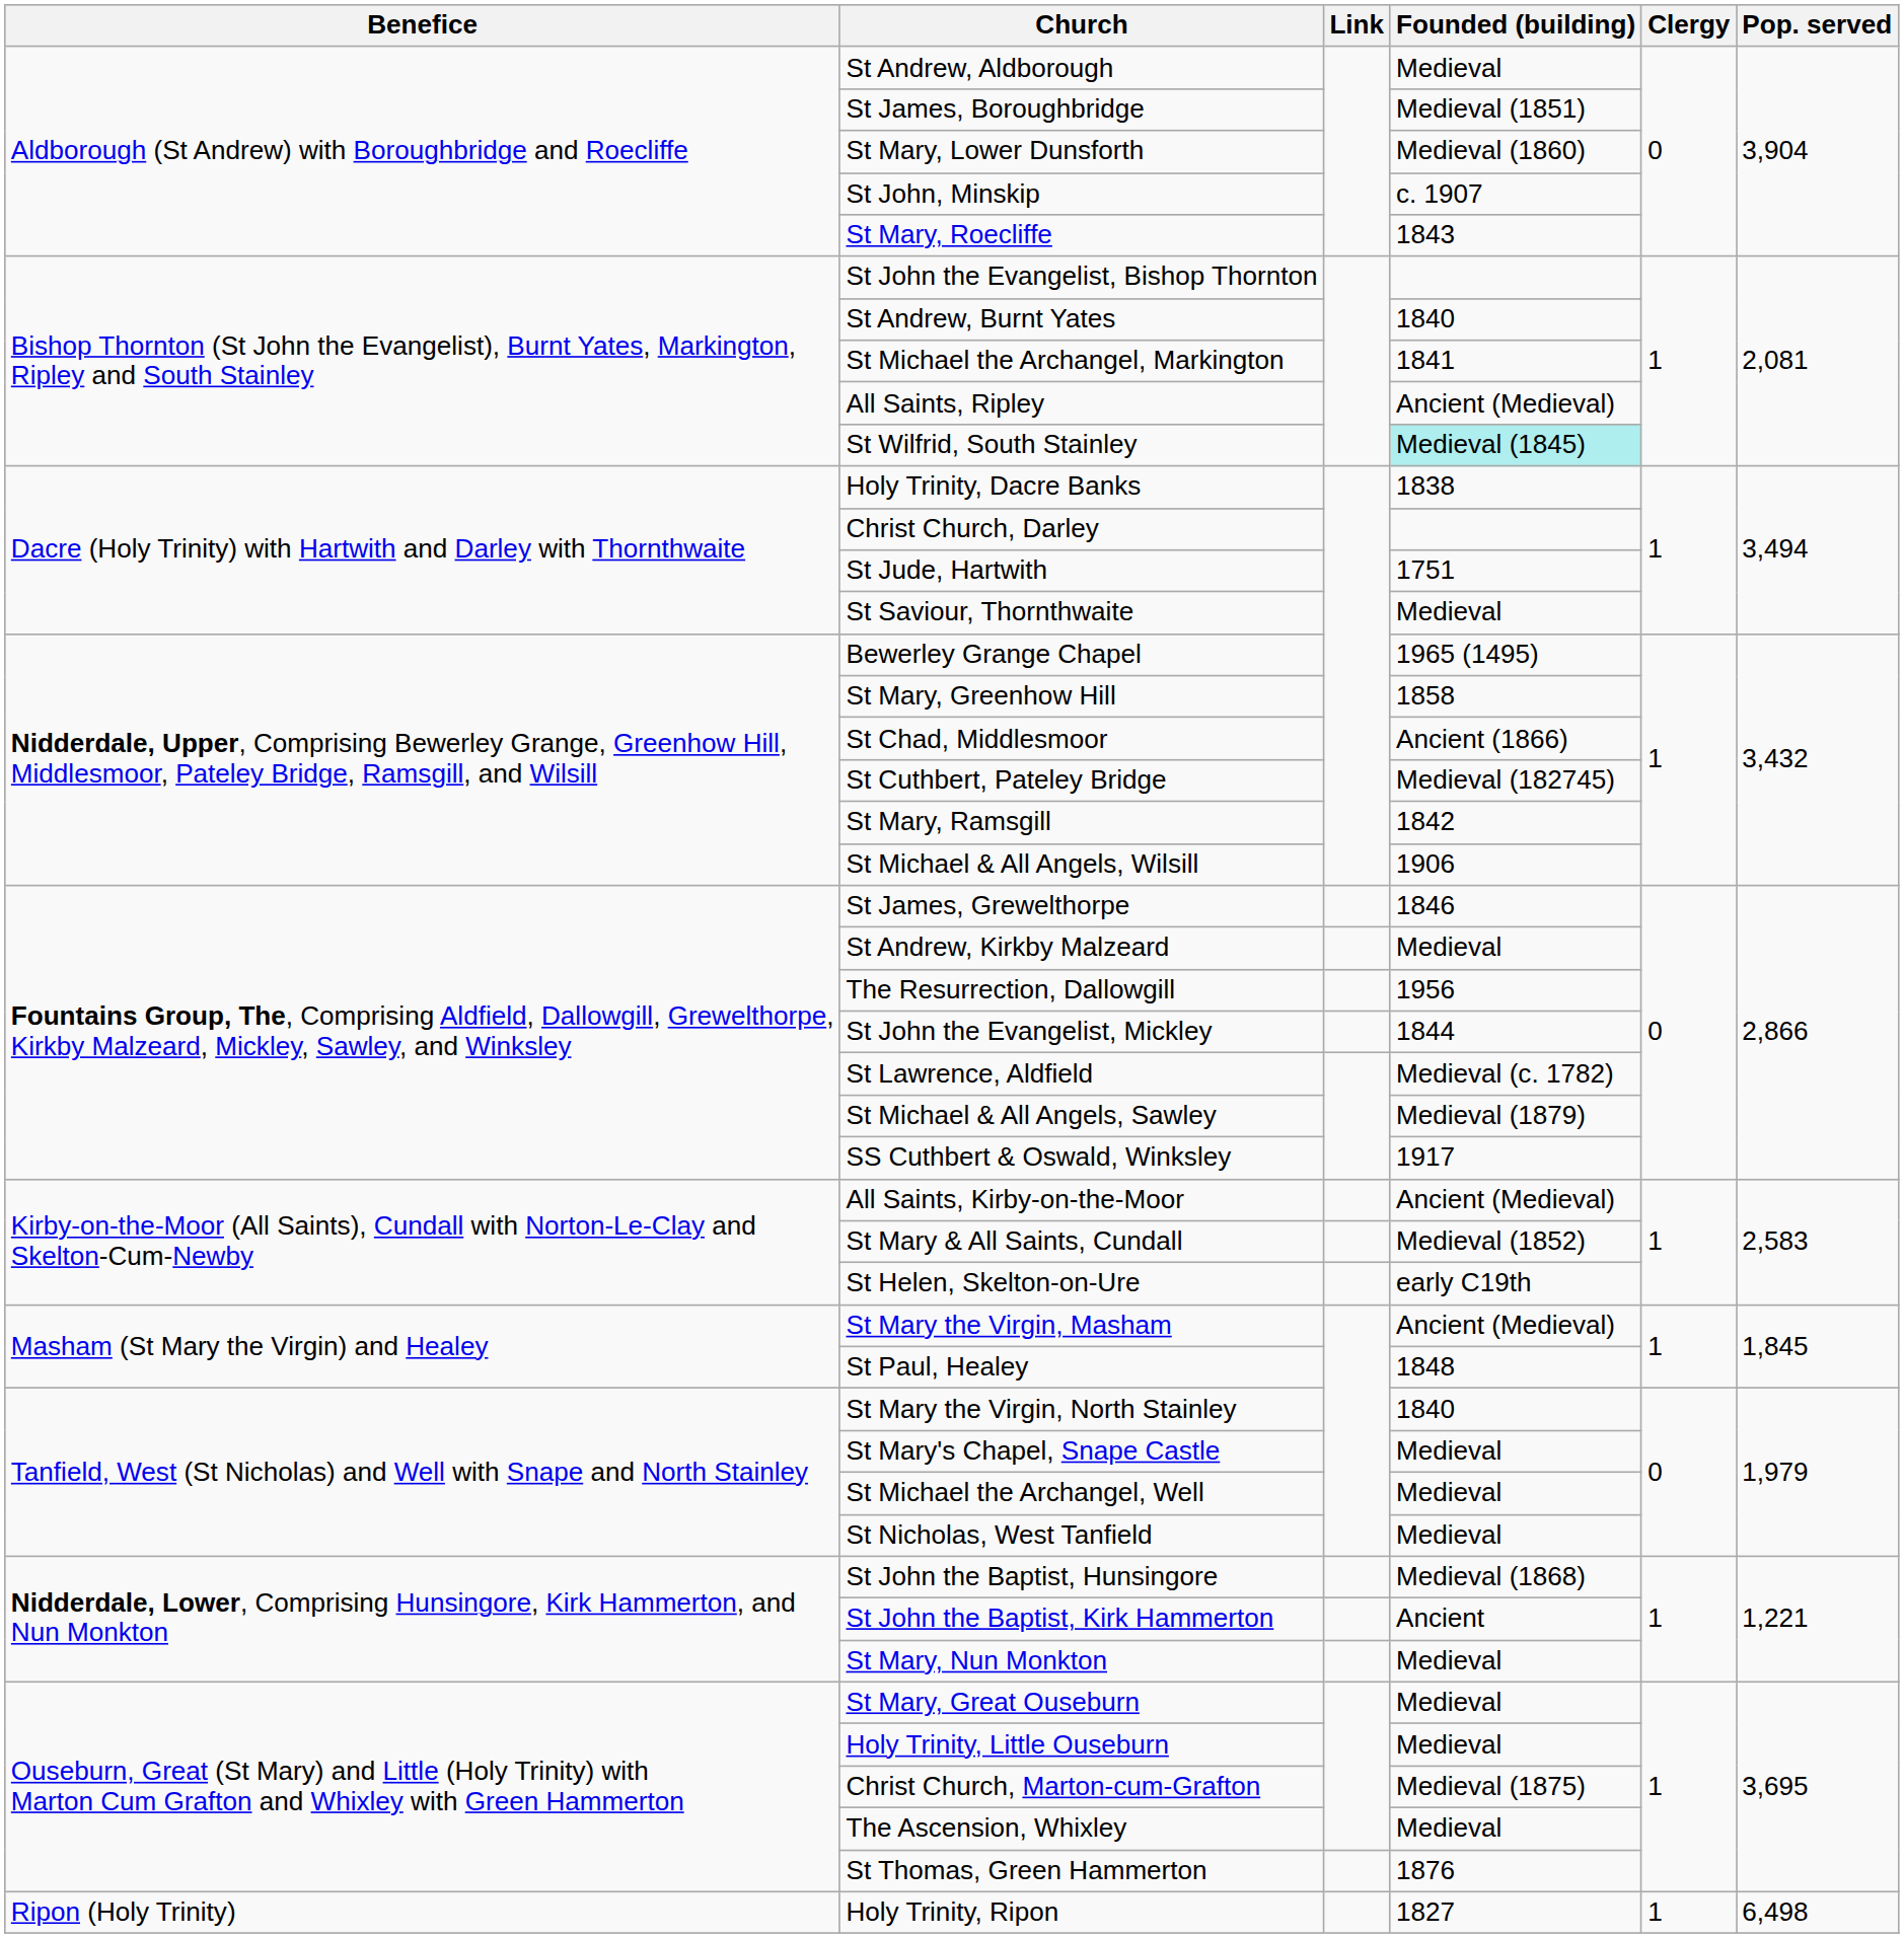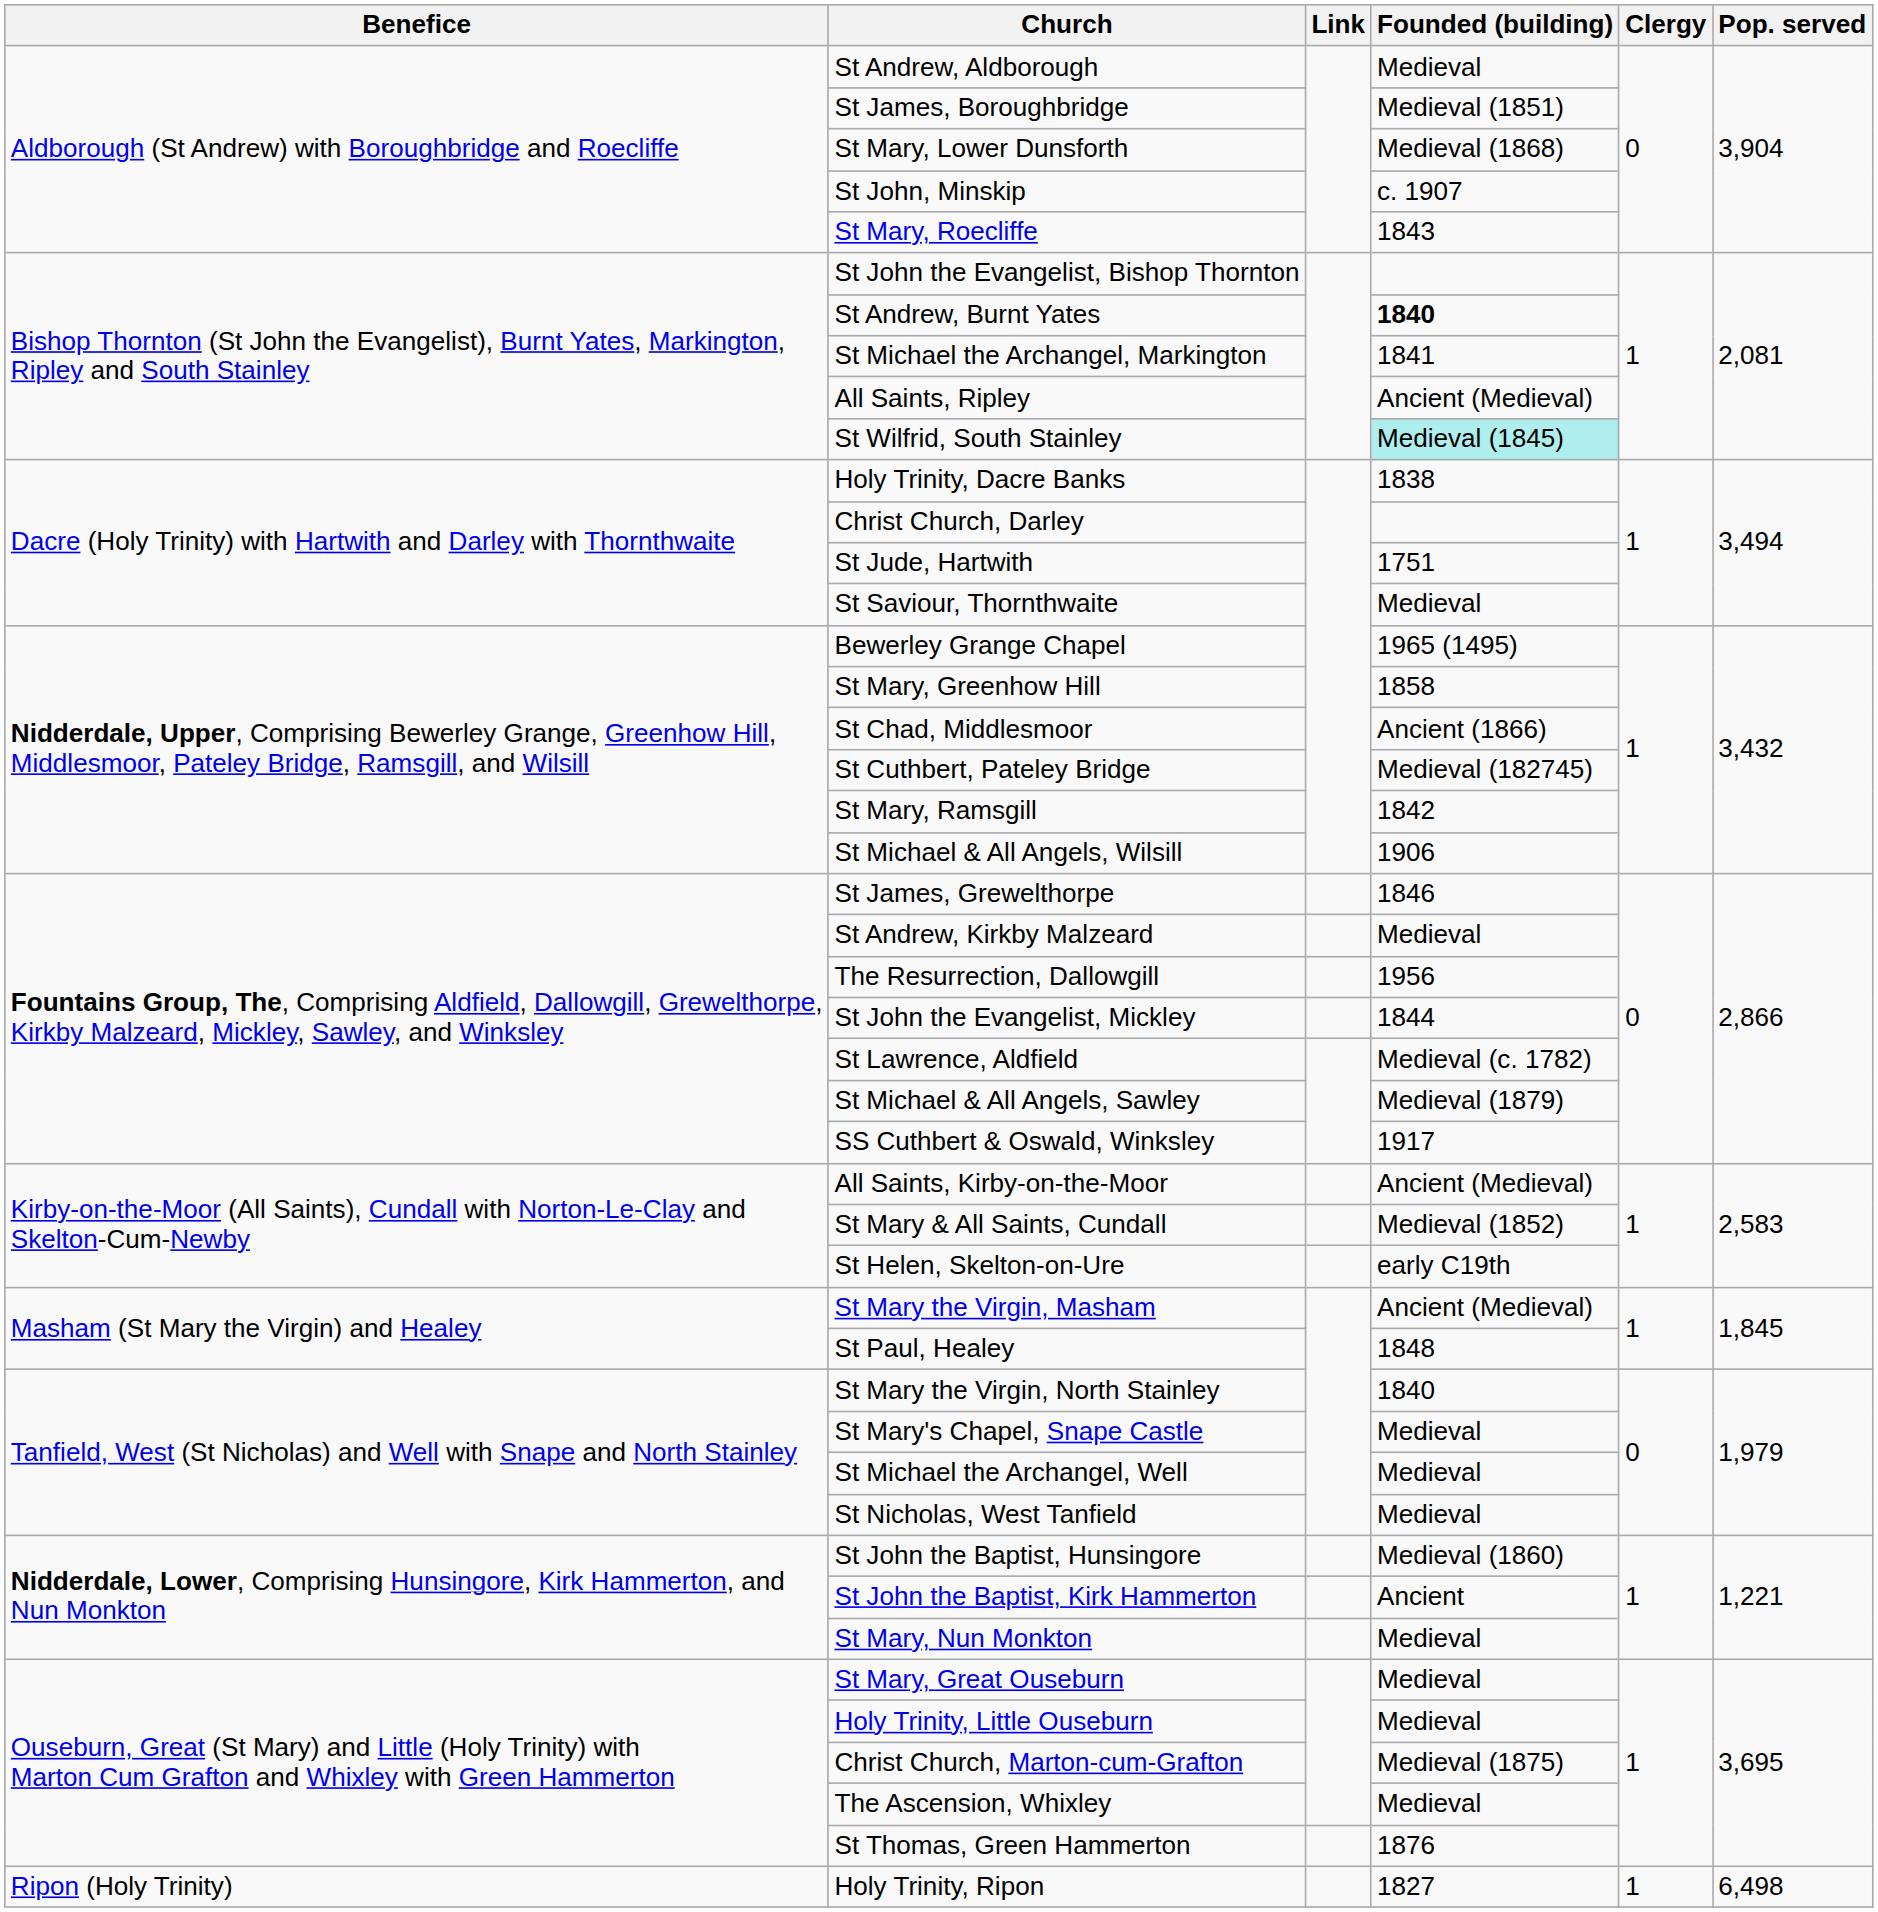St Mary, Lower Dunsforth | Founded (building): Medieval (1860) -> Medieval (1868)
St Andrew, Burnt Yates | Founded (building): normal -> bold
St John the Baptist, Hunsingore | Founded (building): Medieval (1868) -> Medieval (1860)
